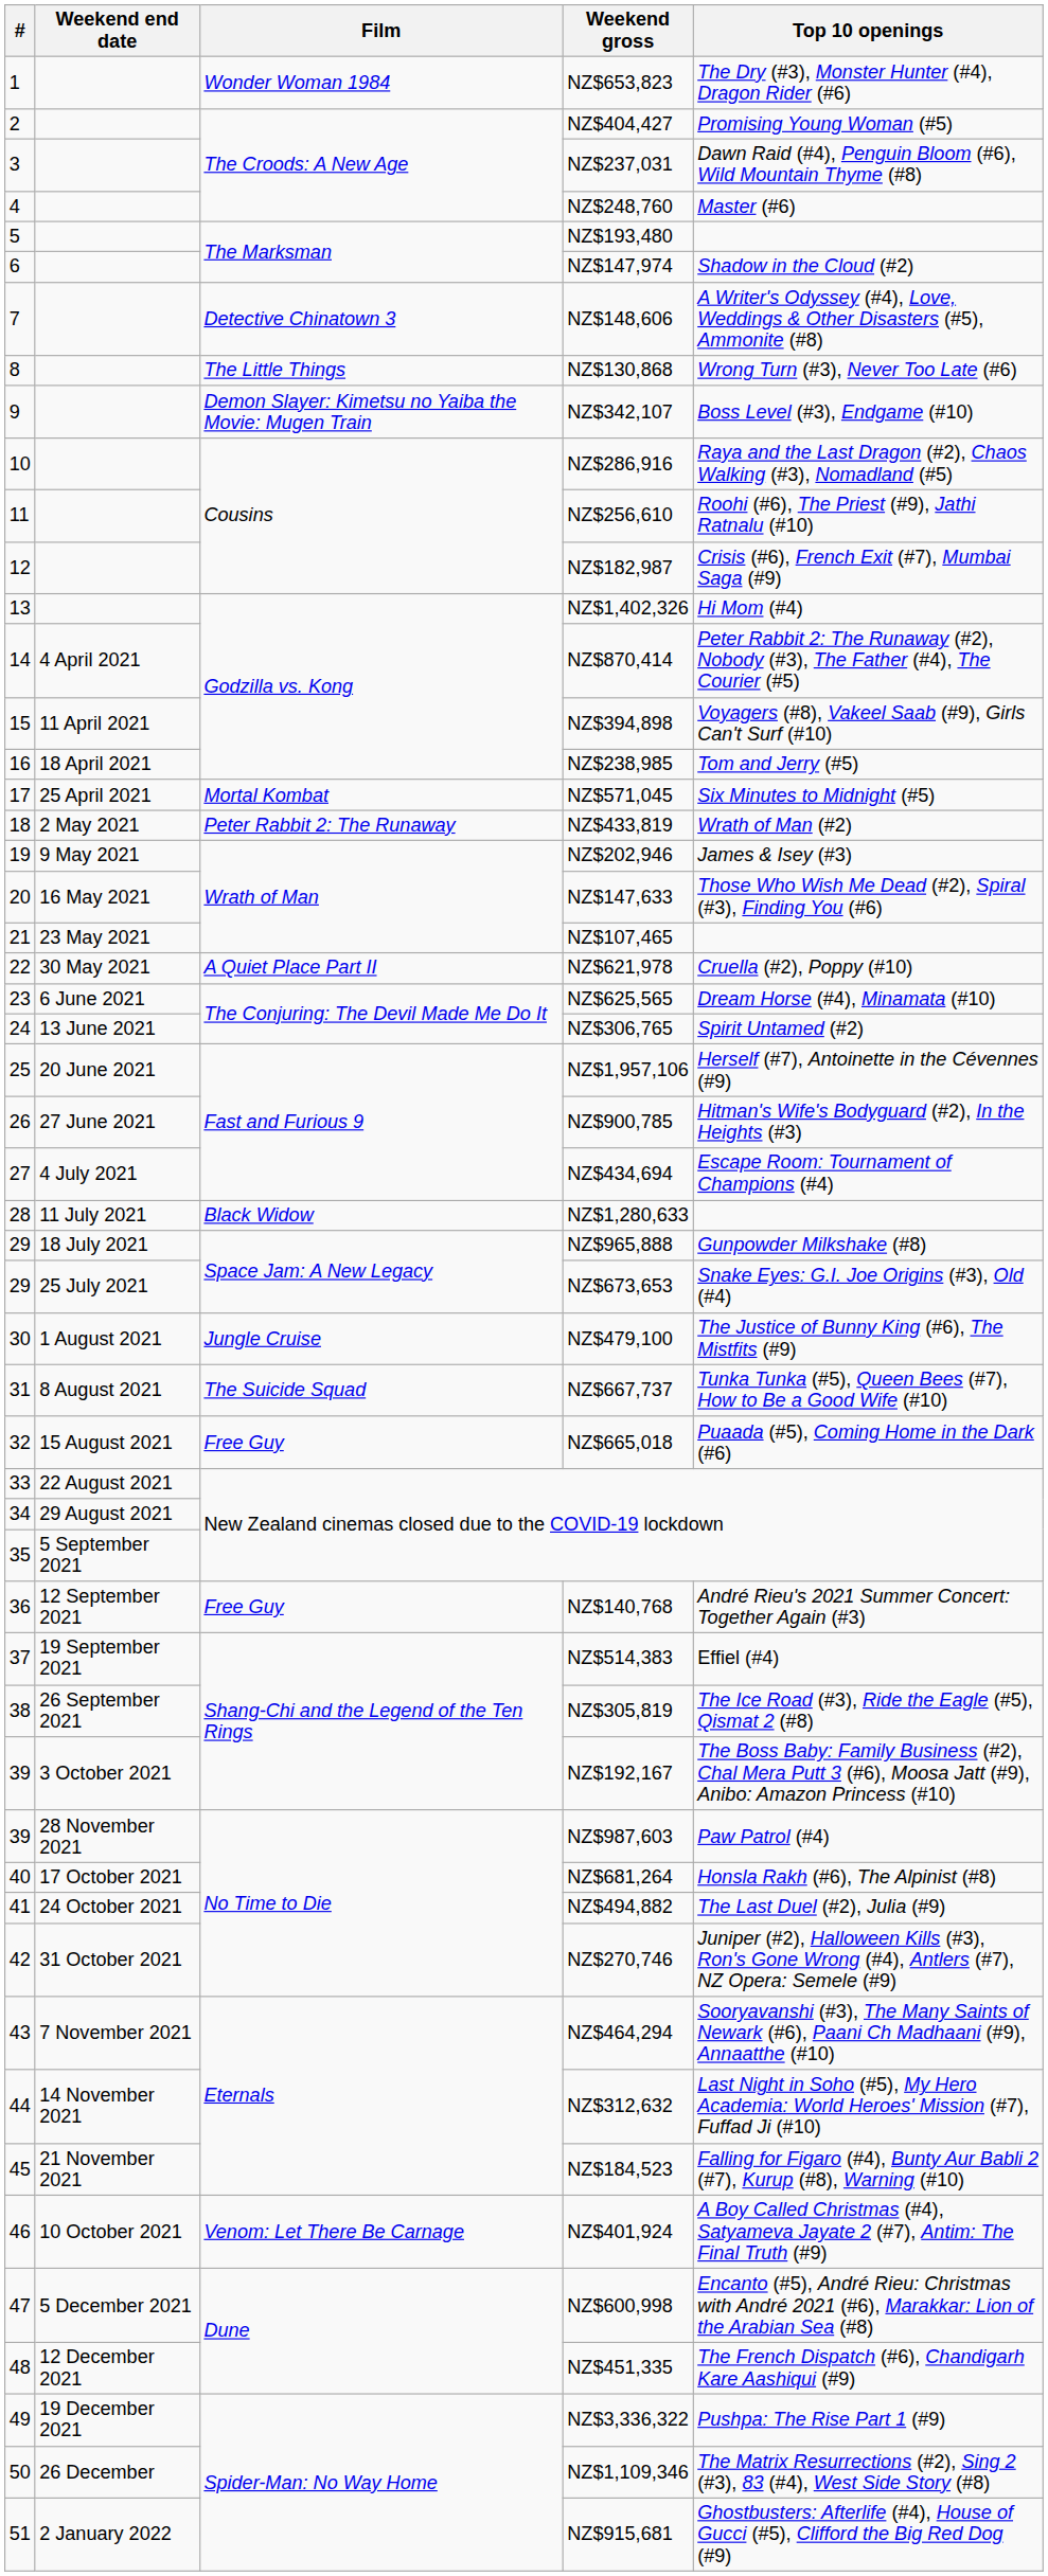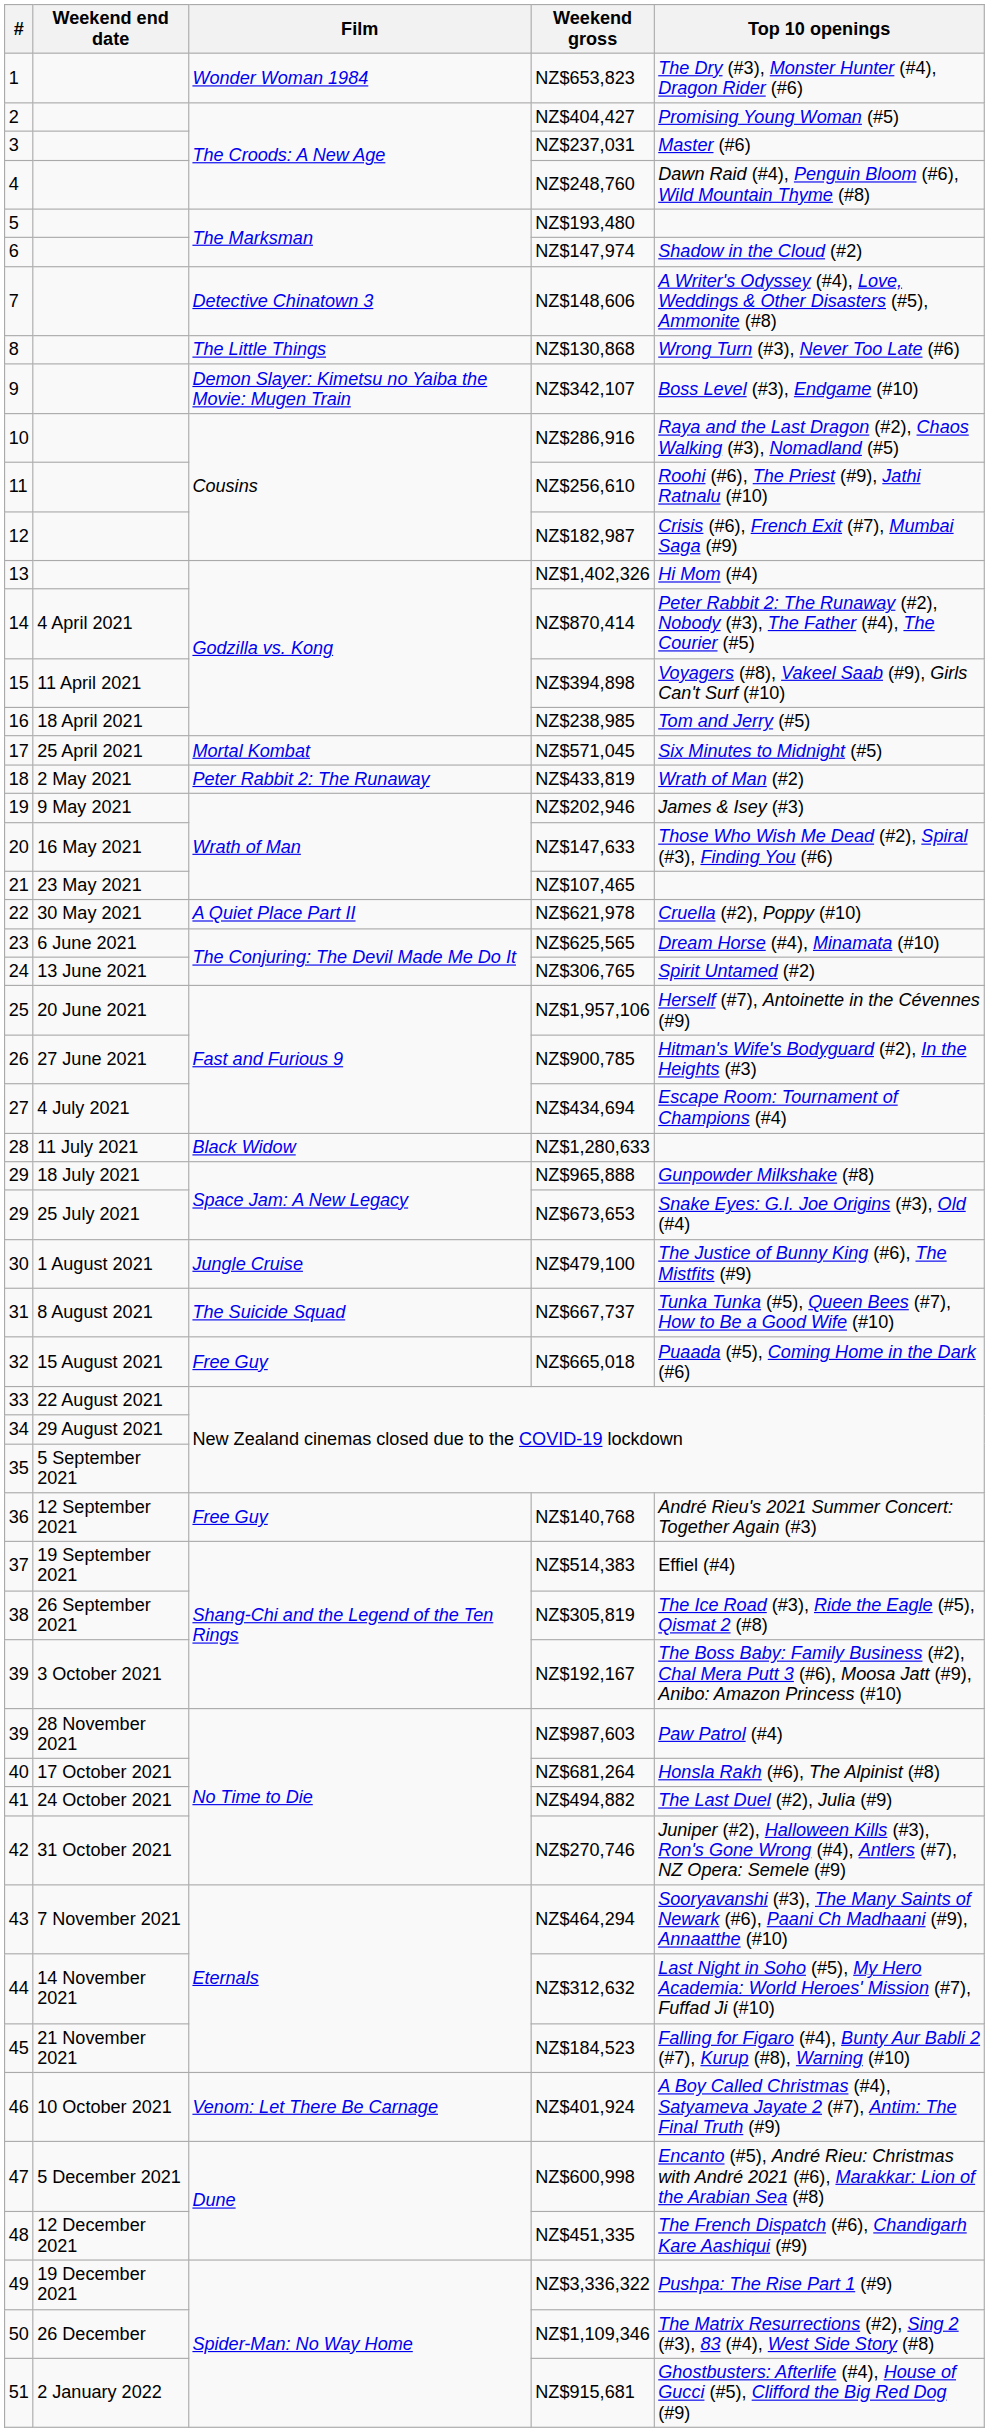NZ$237,031 | Top 10 openings: Dawn Raid (#4), Penguin Bloom (#6), Wild Mountain Thyme (#8) -> Master (#6)
NZ$248,760 | Top 10 openings: Master (#6) -> Dawn Raid (#4), Penguin Bloom (#6), Wild Mountain Thyme (#8)
